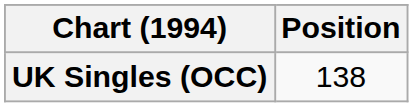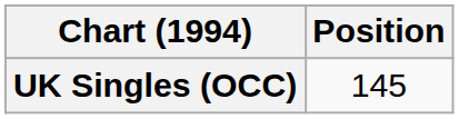UK Singles (OCC) | Position: 138 -> 145
